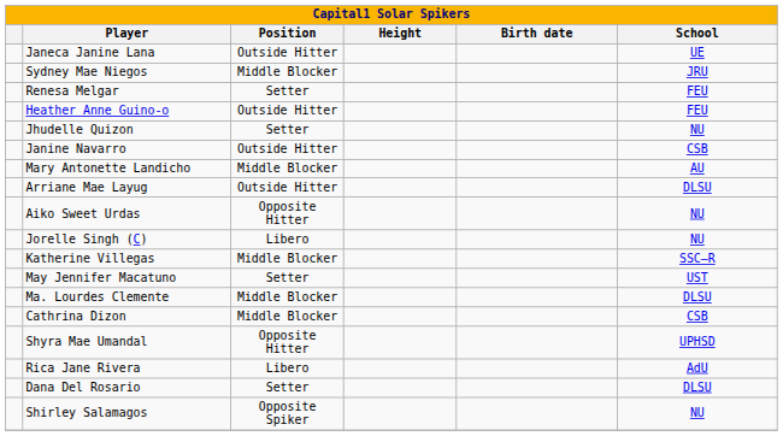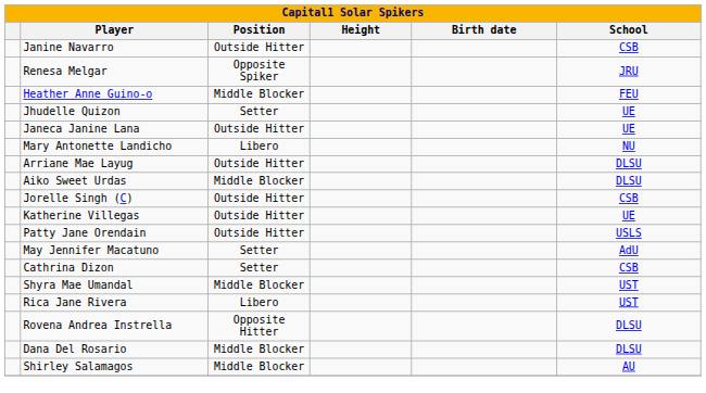rows swapped: Janine Navarro <-> Janeca Janine Lana
- row: Sydney Mae Niegos | Middle Blocker | JRU
Renesa Melgar | Position: Setter -> Opposite Spiker
Renesa Melgar | School: FEU -> JRU
Heather Anne Guino-o | Position: Outside Hitter -> Middle Blocker
Jhudelle Quizon | School: NU -> UE
Mary Antonette Landicho | Position: Middle Blocker -> Libero
Mary Antonette Landicho | School: AU -> NU
Aiko Sweet Urdas | Position: Opposite Hitter -> Middle Blocker
Aiko Sweet Urdas | School: NU -> DLSU
Jorelle Singh (C) | Position: Libero -> Outside Hitter
Jorelle Singh (C) | School: NU -> CSB
Katherine Villegas | Position: Middle Blocker -> Outside Hitter
Katherine Villegas | School: SSC–R -> UE
+ row: Patty Jane Orendain | Outside Hitter | USLS
May Jennifer Macatuno | School: UST -> AdU
- row: Ma. Lourdes Clemente | Middle Blocker | DLSU
Cathrina Dizon | Position: Middle Blocker -> Setter
Shyra Mae Umandal | Position: Opposite Hitter -> Middle Blocker
Shyra Mae Umandal | School: UPHSD -> UST
Rica Jane Rivera | School: AdU -> UST
+ row: Rovena Andrea Instrella | Opposite Hitter | DLSU
Dana Del Rosario | Position: Setter -> Middle Blocker
Shirley Salamagos | Position: Opposite Spiker -> Middle Blocker
Shirley Salamagos | School: NU -> AU
